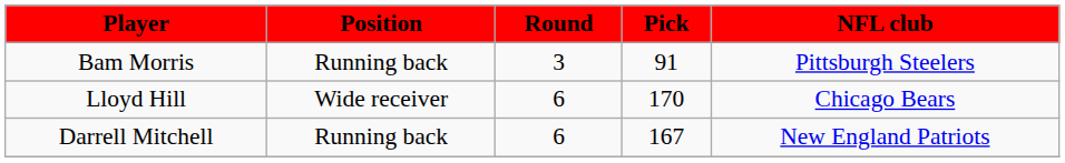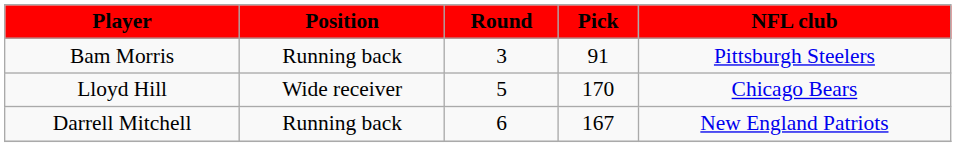Lloyd Hill | Round: 6 -> 5
